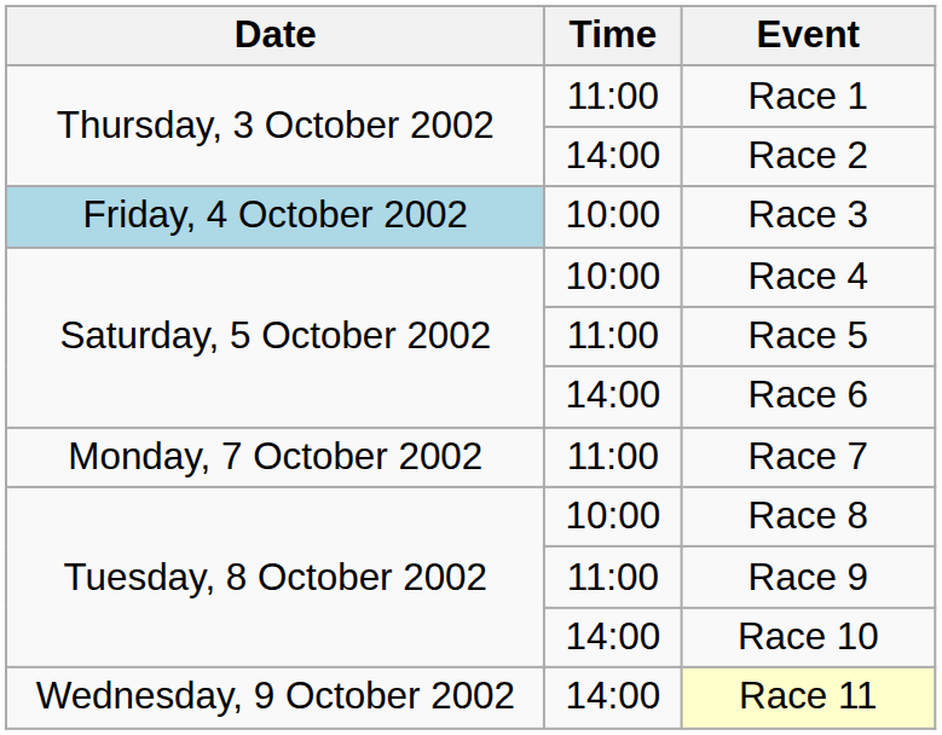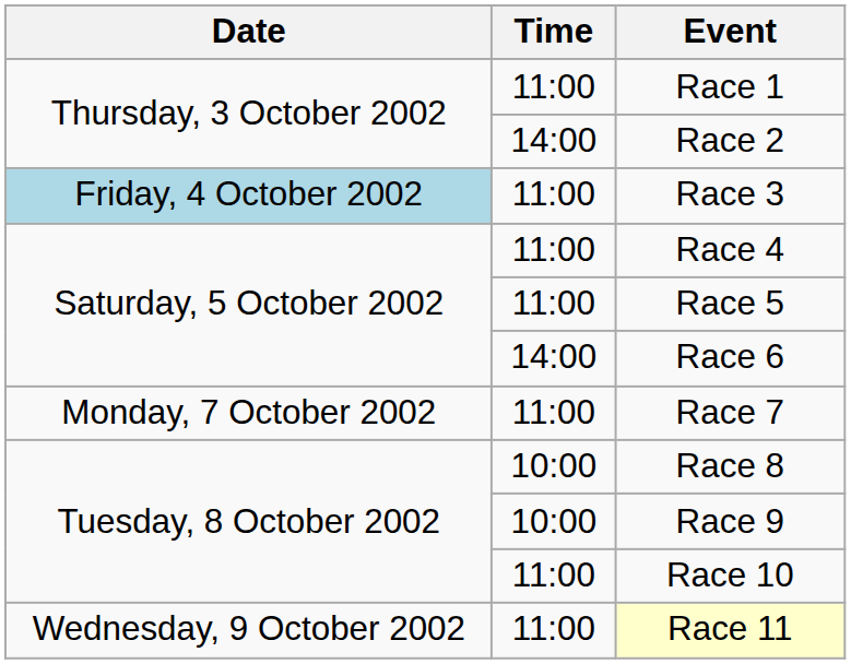Race 3 | Time: 10:00 -> 11:00
Race 4 | Time: 10:00 -> 11:00
Race 9 | Time: 11:00 -> 10:00
Race 10 | Time: 14:00 -> 11:00
Race 11 | Time: 14:00 -> 11:00
